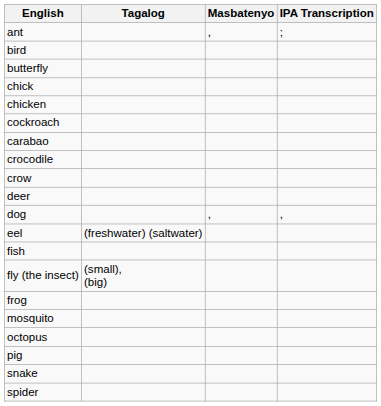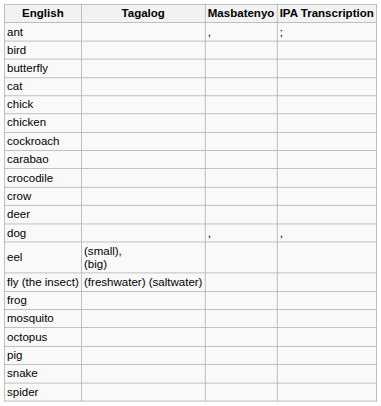+ row: cat
eel | Tagalog: (freshwater) (saltwater) -> (small), (big)
- row: fish
fly (the insect) | Tagalog: (small), (big) -> (freshwater) (saltwater)
